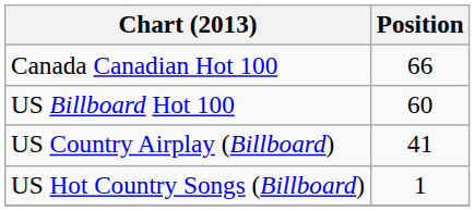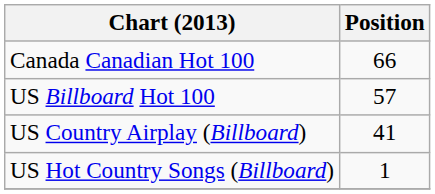US Billboard Hot 100 | Position: 60 -> 57
